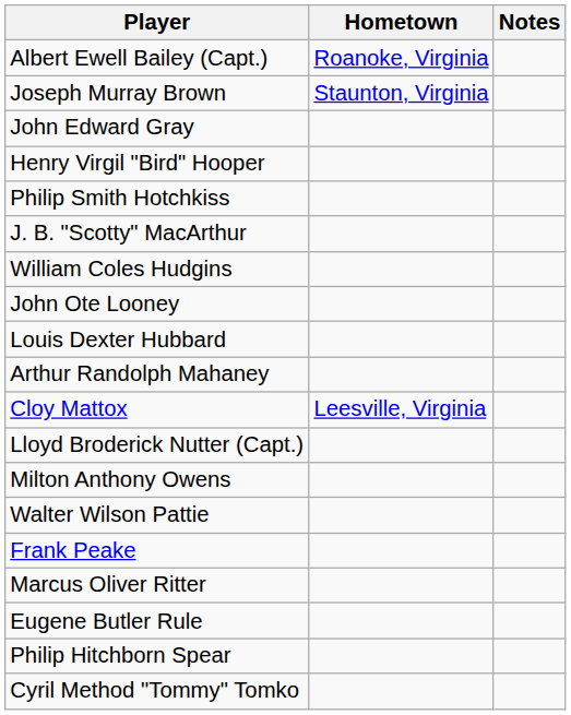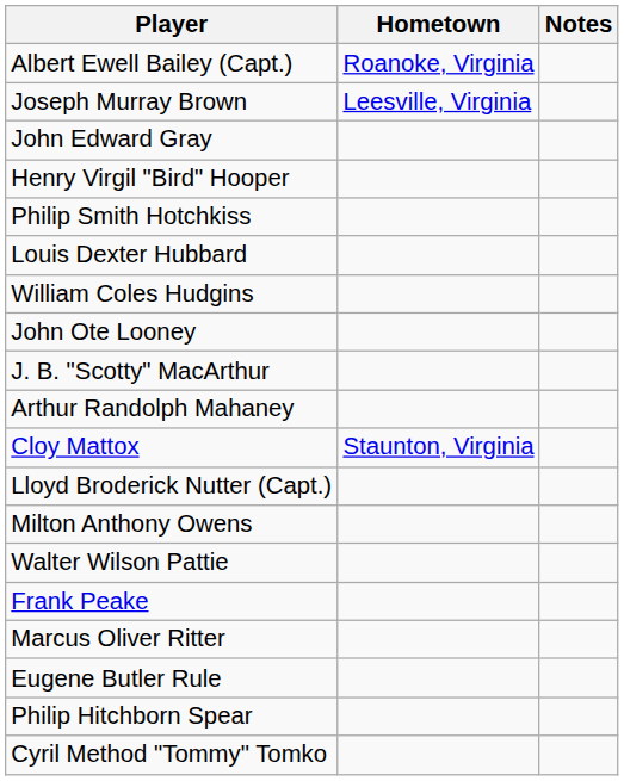Joseph Murray Brown | Hometown: Staunton, Virginia -> Leesville, Virginia
rows swapped: Louis Dexter Hubbard <-> J. B. "Scotty" MacArthur
Cloy Mattox | Hometown: Leesville, Virginia -> Staunton, Virginia
